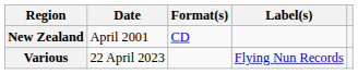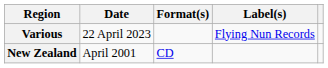rows swapped: New Zealand <-> Various
